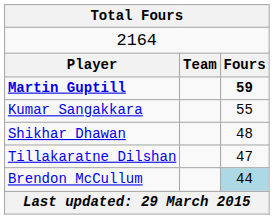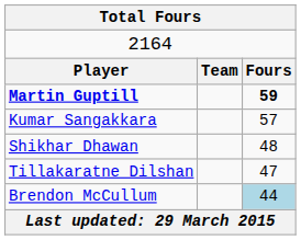Kumar Sangakkara | column 3: 55 -> 57
